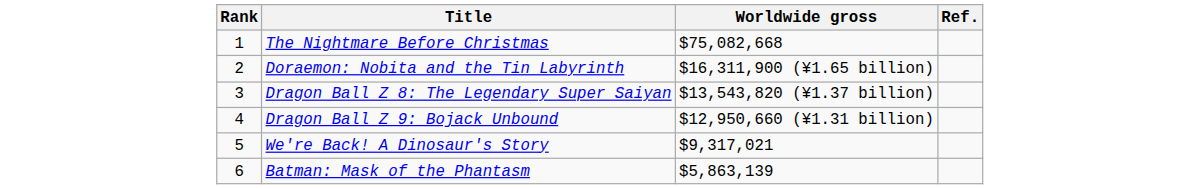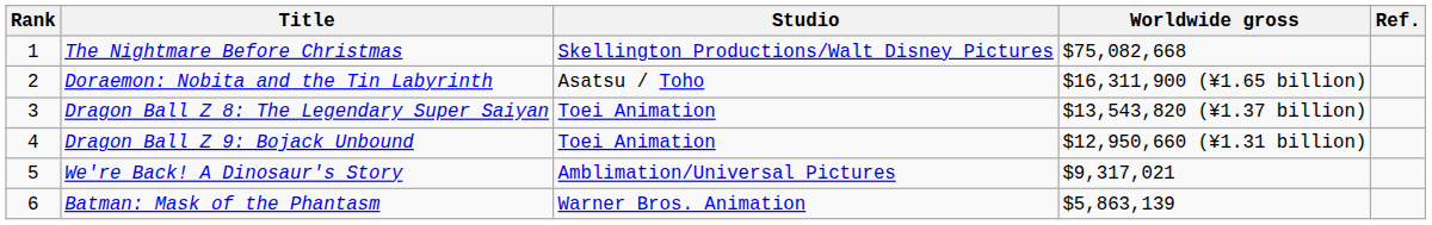+ column: Studio | Skellington Productions/Walt Disney Pictures | Asatsu / Toho | Toei Animation | Toei Animation | Amblimation/Universal Pictures | Warner Bros. Animation
